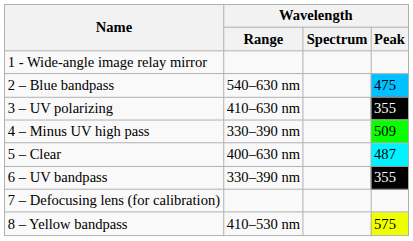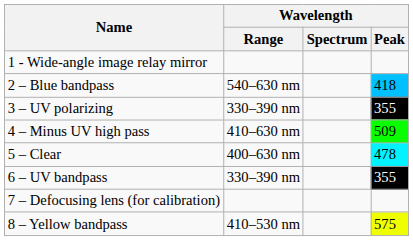2 – Blue bandpass | Wavelength / Peak: 475 -> 418
3 – UV polarizing | Wavelength / Range: 410–630 nm -> 330–390 nm
4 – Minus UV high pass | Wavelength / Range: 330–390 nm -> 410–630 nm
5 – Clear | Wavelength / Peak: 487 -> 478
